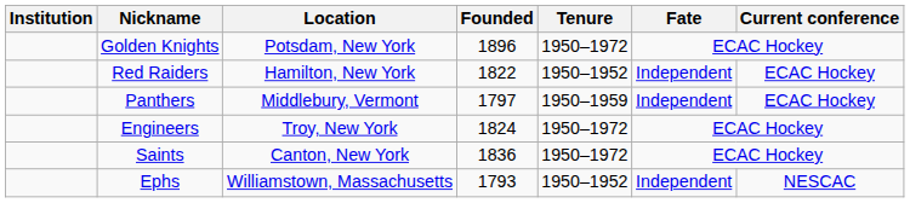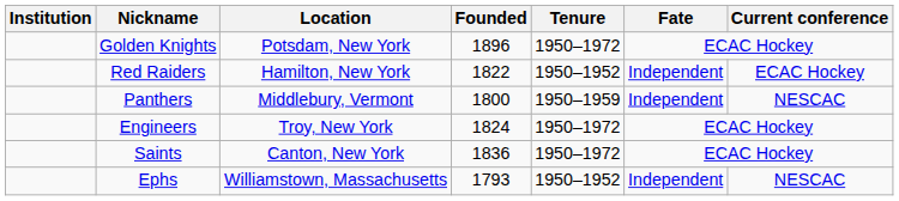Panthers | Founded: 1797 -> 1800
Panthers | Current conference: ECAC Hockey -> NESCAC
